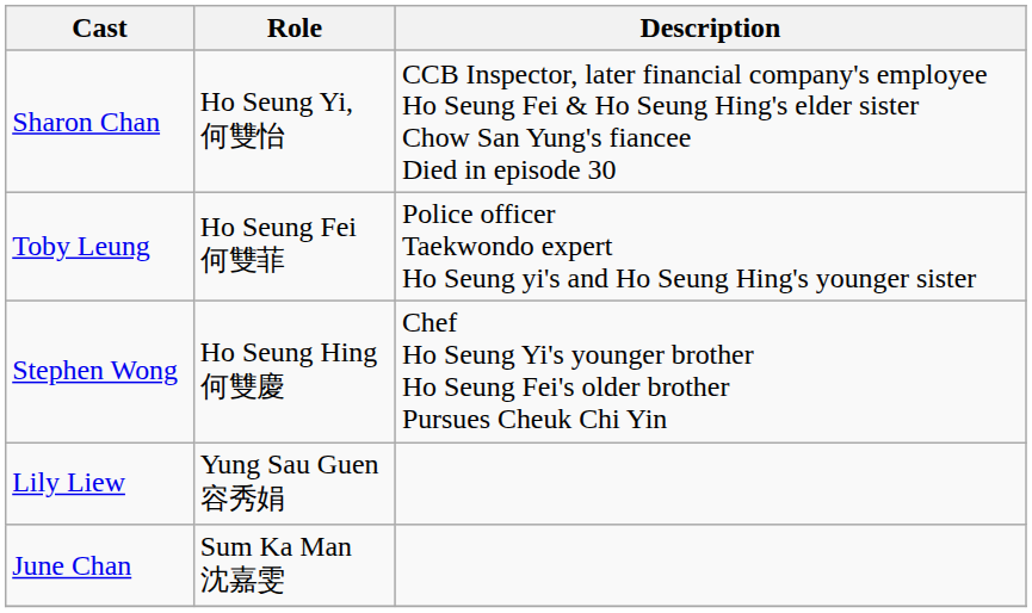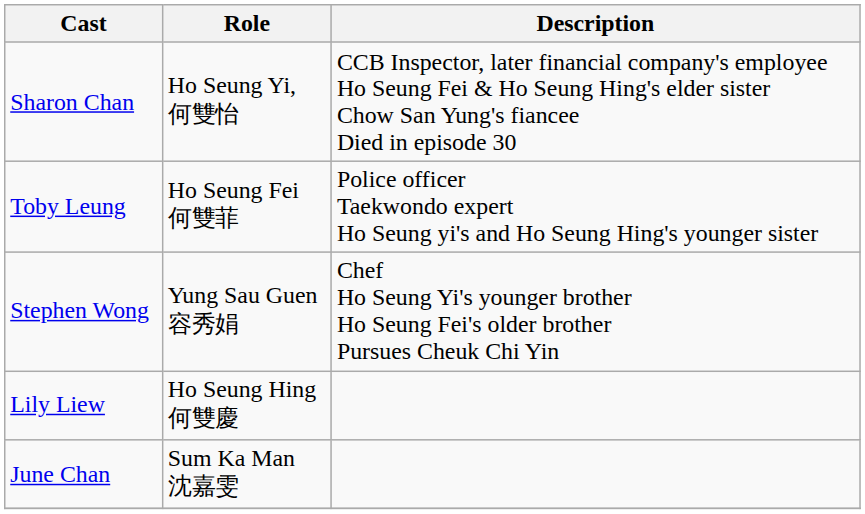Stephen Wong | Role: Ho Seung Hing 何雙慶 -> Yung Sau Guen 容秀娟
Lily Liew | Role: Yung Sau Guen 容秀娟 -> Ho Seung Hing 何雙慶
